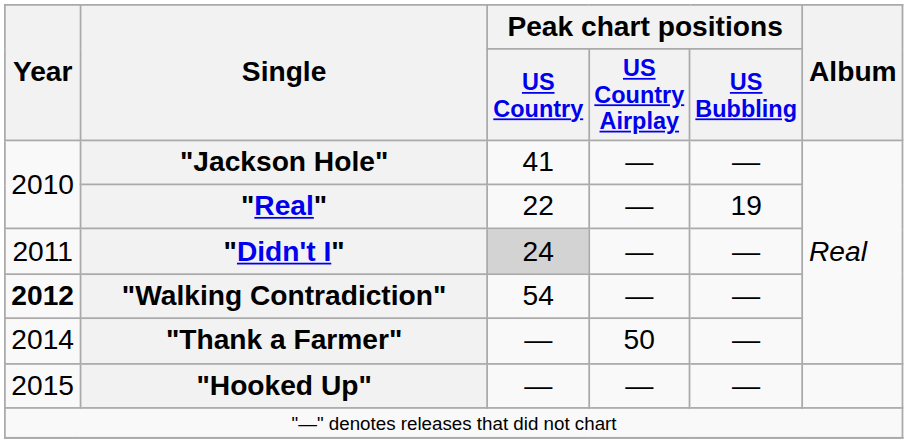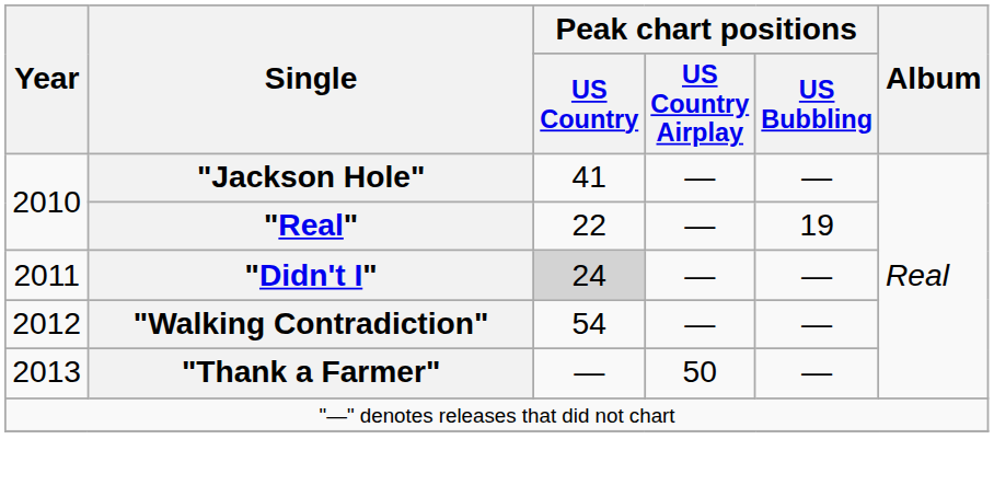"Walking Contradiction" | Year: bold -> normal
"Thank a Farmer" | Year: 2014 -> 2013
- row: 2015 | "Hooked Up" | — | — | —
